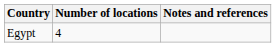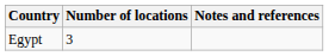Egypt | Number of locations: 4 -> 3
